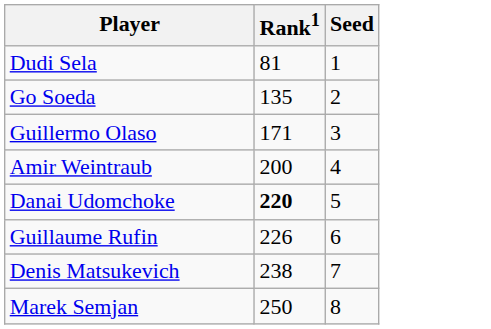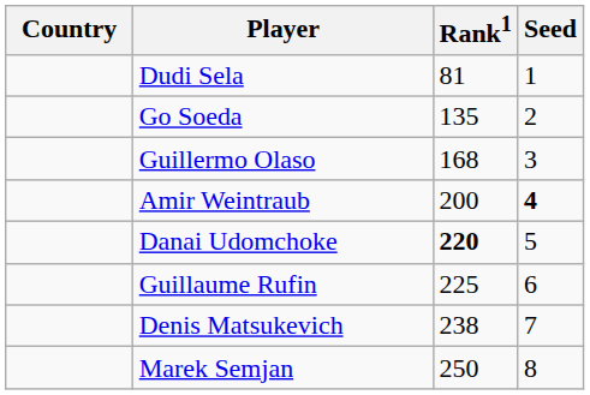+ column: Country
Guillermo Olaso | Rank1: 171 -> 168
Amir Weintraub | Seed: normal -> bold
Guillaume Rufin | Rank1: 226 -> 225
